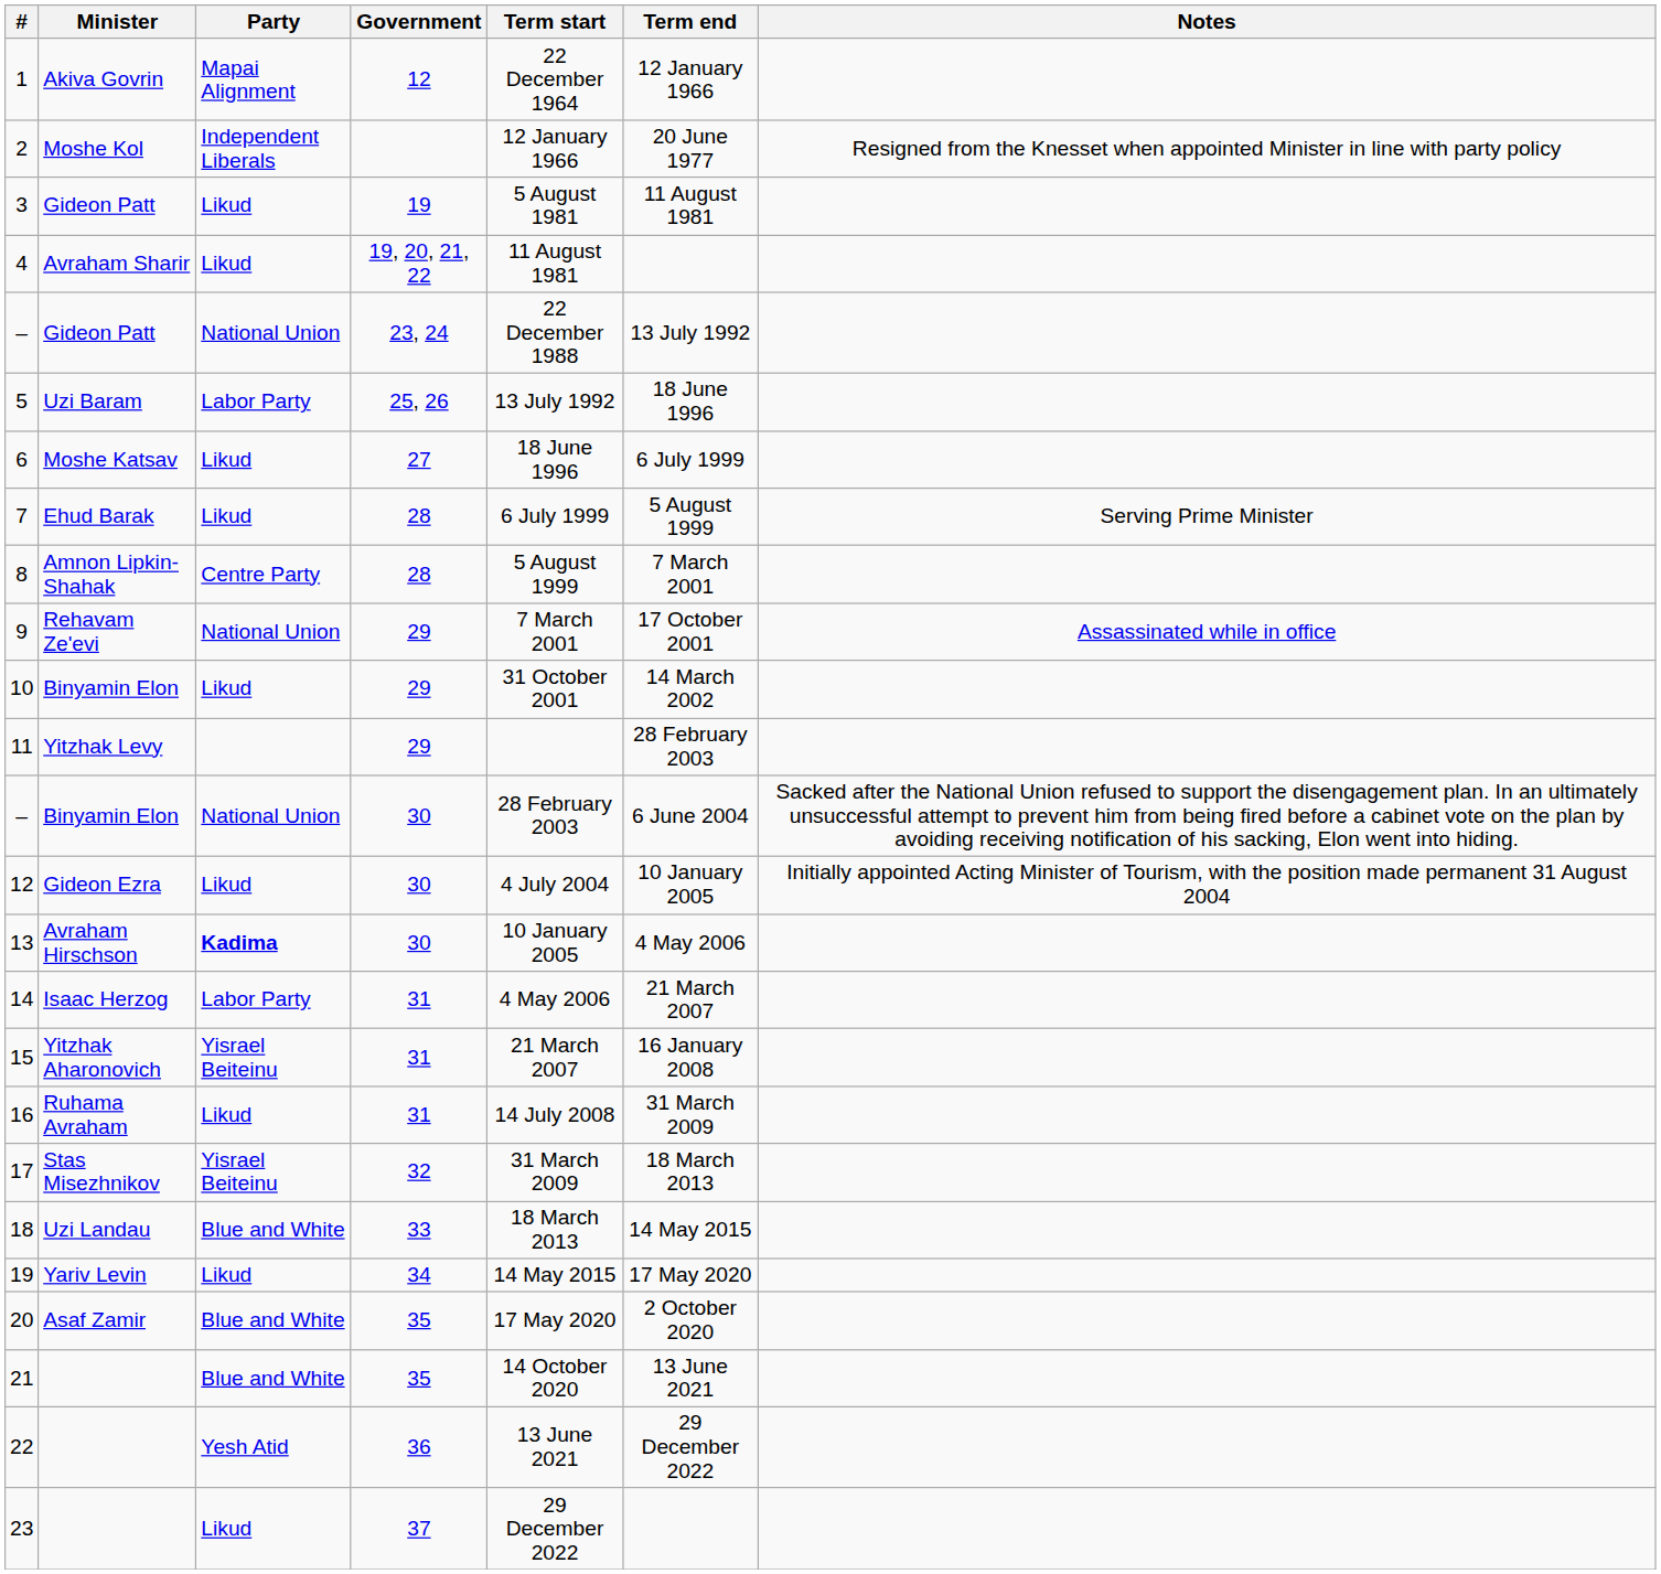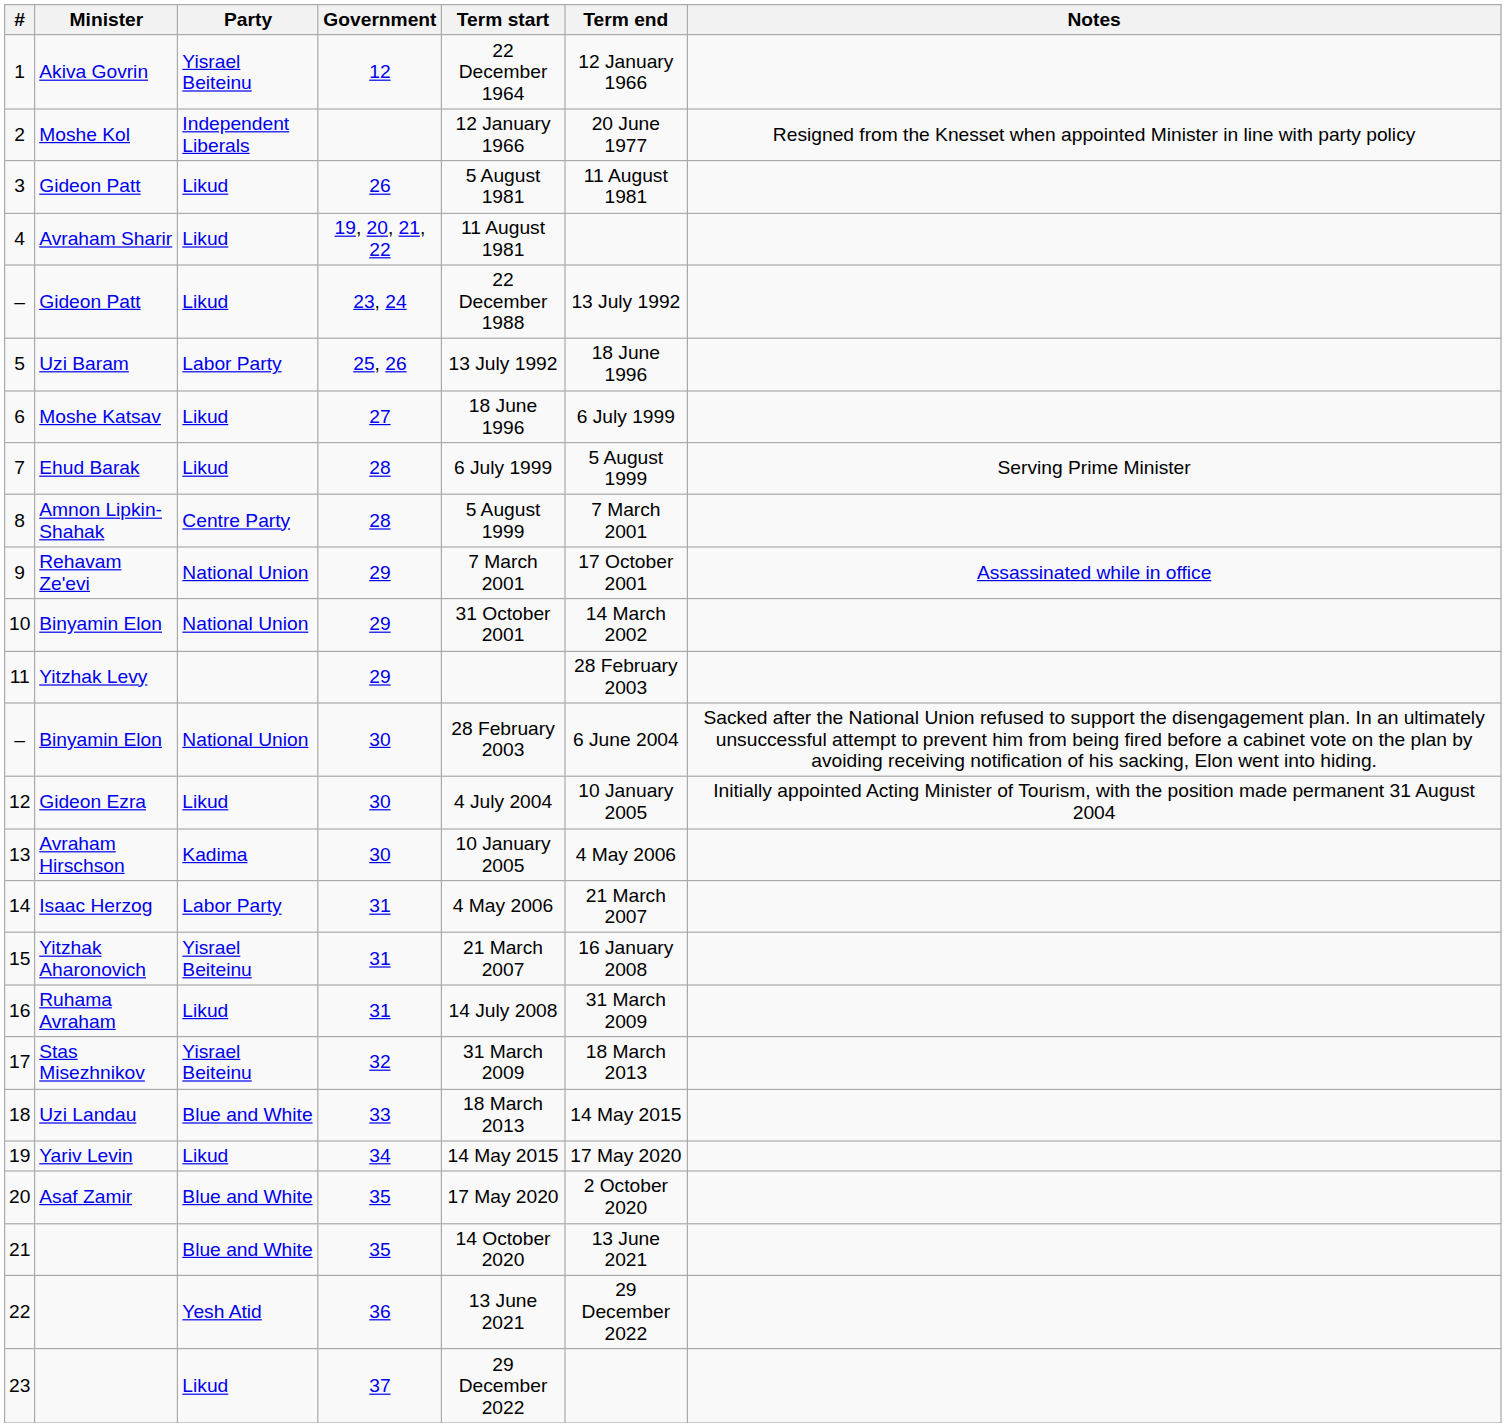1 | Party: Mapai Alignment -> Yisrael Beiteinu
3 | Government: 19 -> 26
– / Gideon Patt | Party: National Union -> Likud
10 | Party: Likud -> National Union
13 | Party: bold -> normal
